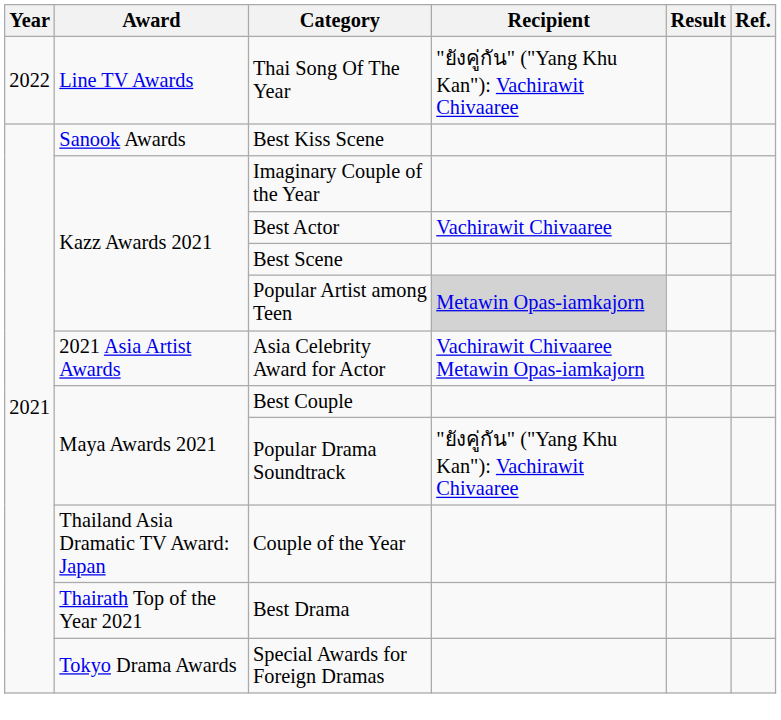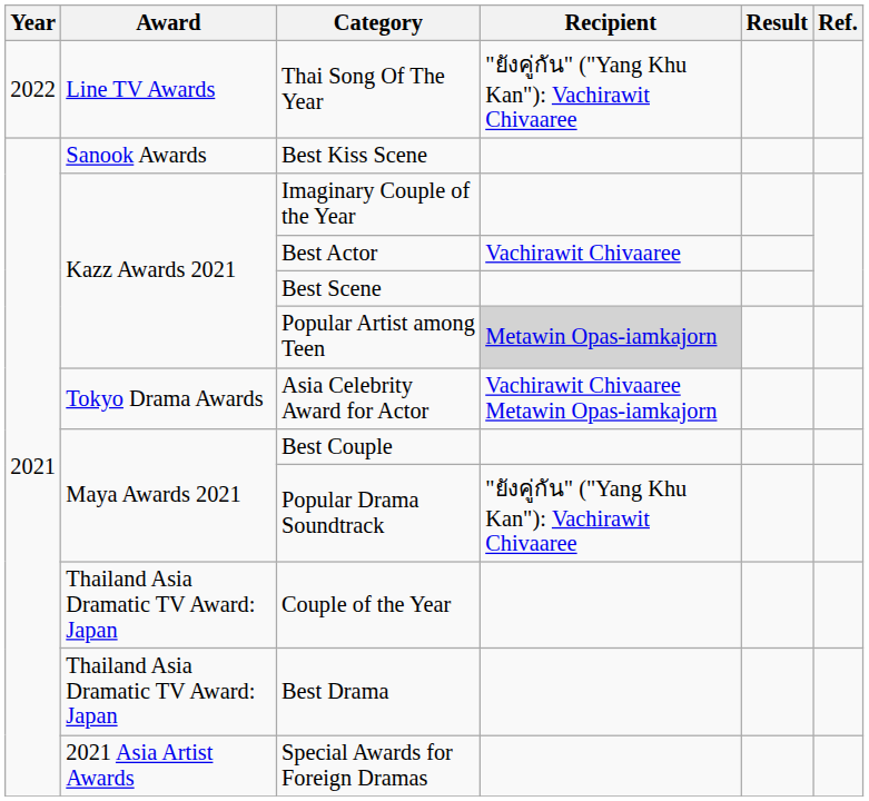Asia Celebrity Award for Actor | Award: 2021 Asia Artist Awards -> Tokyo Drama Awards
Best Drama | Award: Thairath Top of the Year 2021 -> Thailand Asia Dramatic TV Award: Japan
Special Awards for Foreign Dramas | Award: Tokyo Drama Awards -> 2021 Asia Artist Awards
